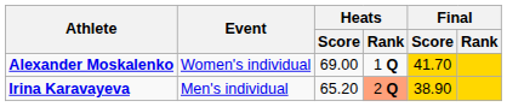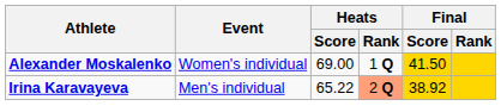Alexander Moskalenko | Final / Score: 41.70 -> 41.50
Irina Karavayeva | Heats / Score: 65.20 -> 65.22
Irina Karavayeva | Final / Score: 38.90 -> 38.92
